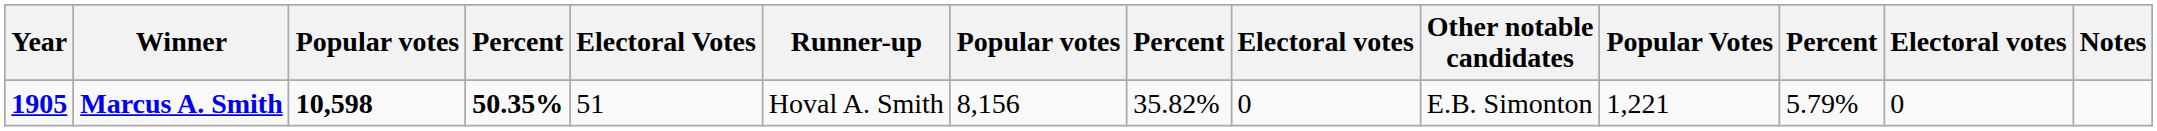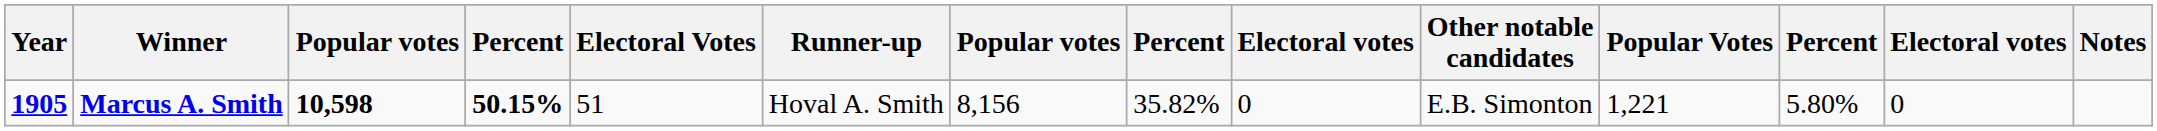Marcus A. Smith | column 4: 50.35% -> 50.15%
Marcus A. Smith | column 12: 5.79% -> 5.80%
